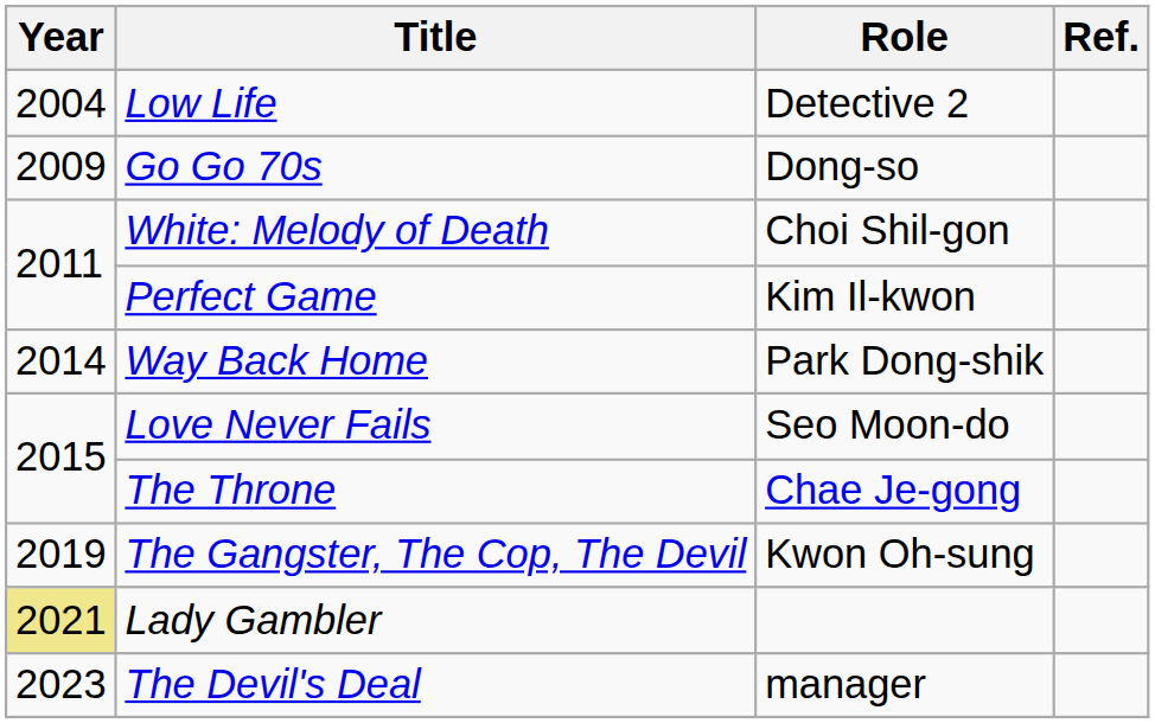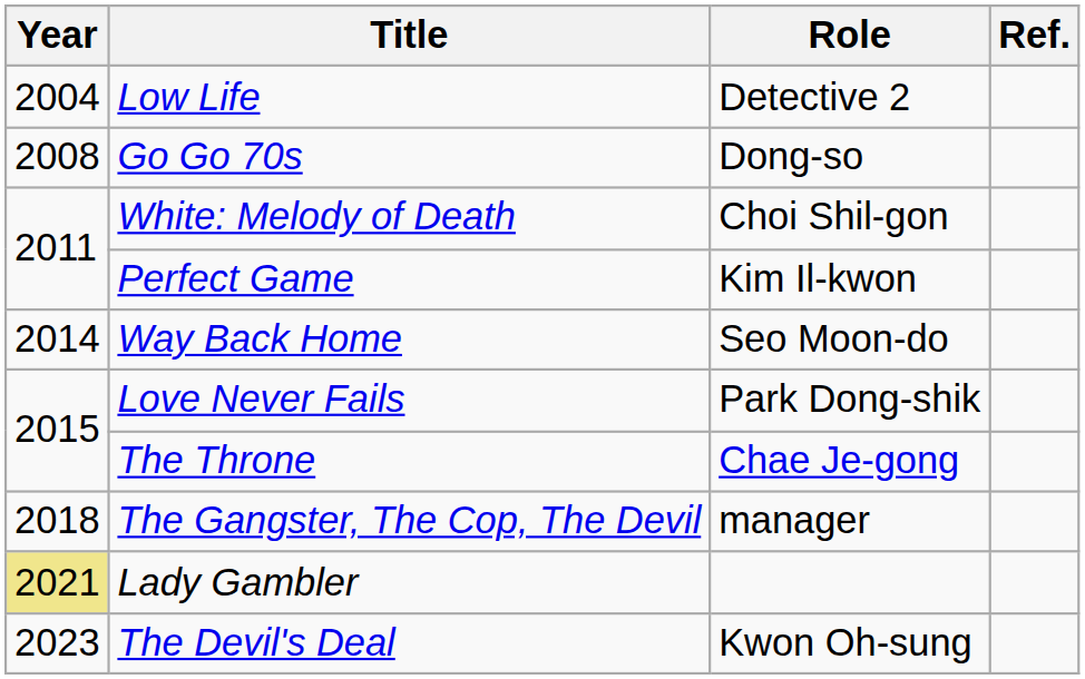Go Go 70s | Year: 2009 -> 2008
Way Back Home | Role: Park Dong-shik -> Seo Moon-do
Love Never Fails | Role: Seo Moon-do -> Park Dong-shik
The Gangster, The Cop, The Devil | Year: 2019 -> 2018
The Gangster, The Cop, The Devil | Role: Kwon Oh-sung -> manager
The Devil's Deal | Role: manager -> Kwon Oh-sung
